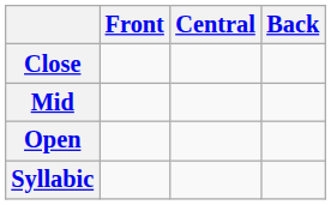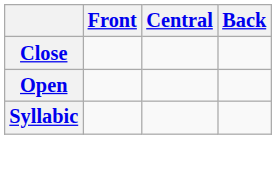- row: Mid
